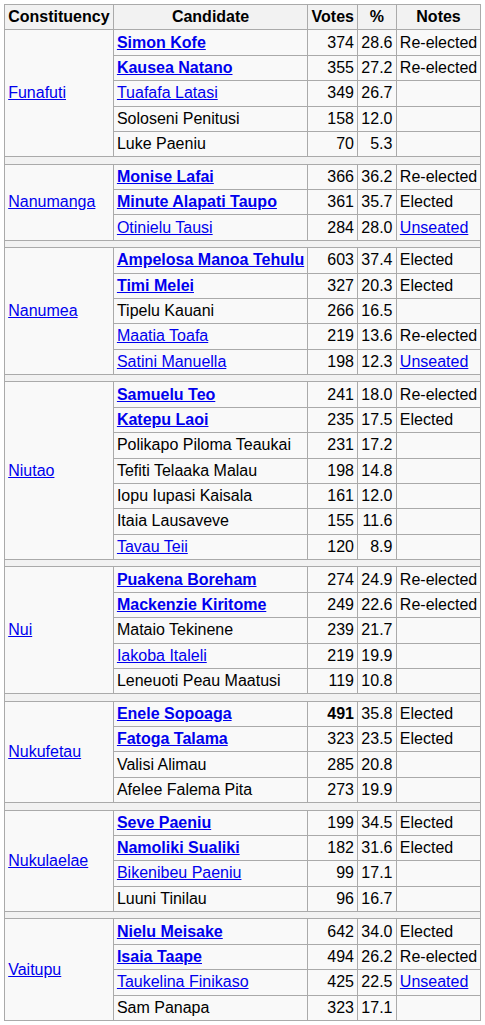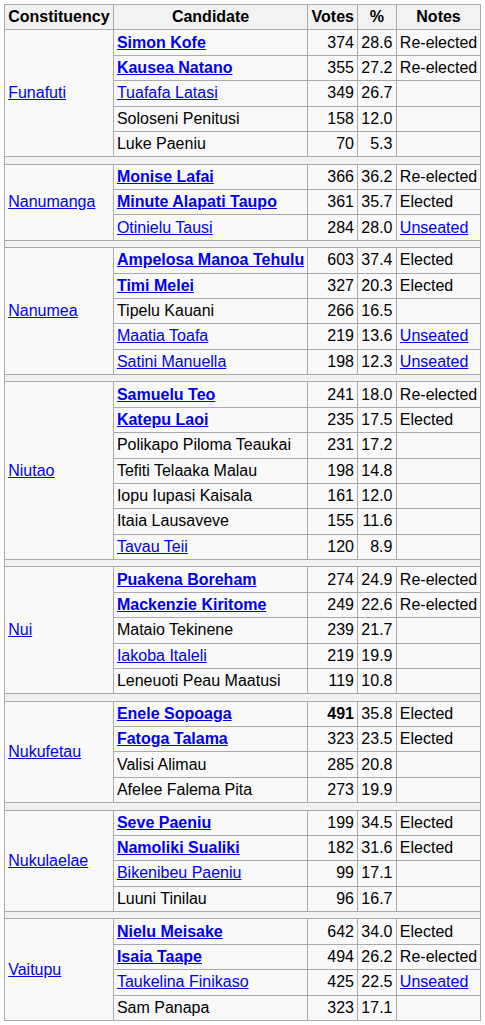Maatia Toafa | Notes: Re-elected -> Unseated
